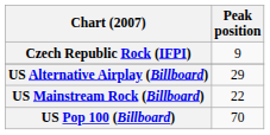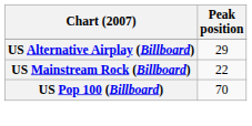- row: Czech Republic Rock (IFPI) | 9
